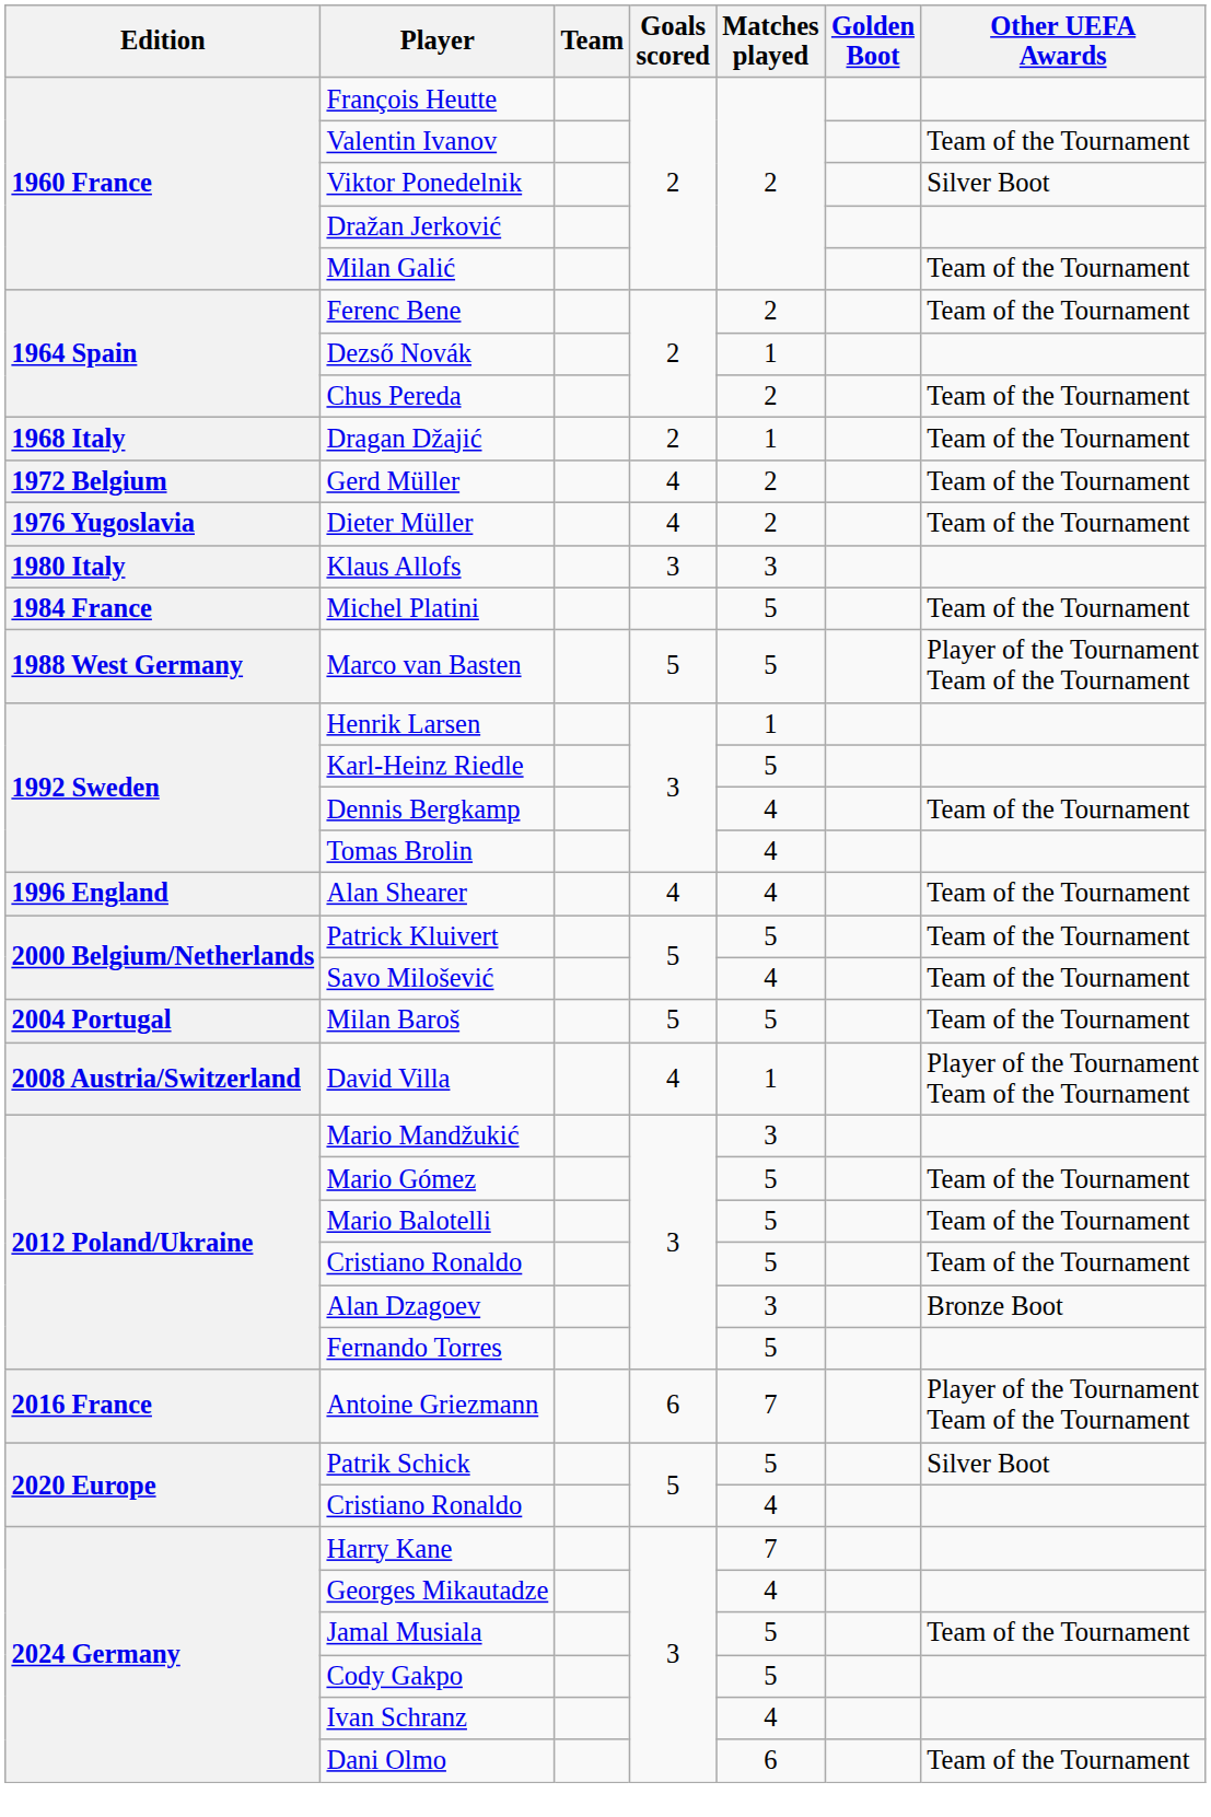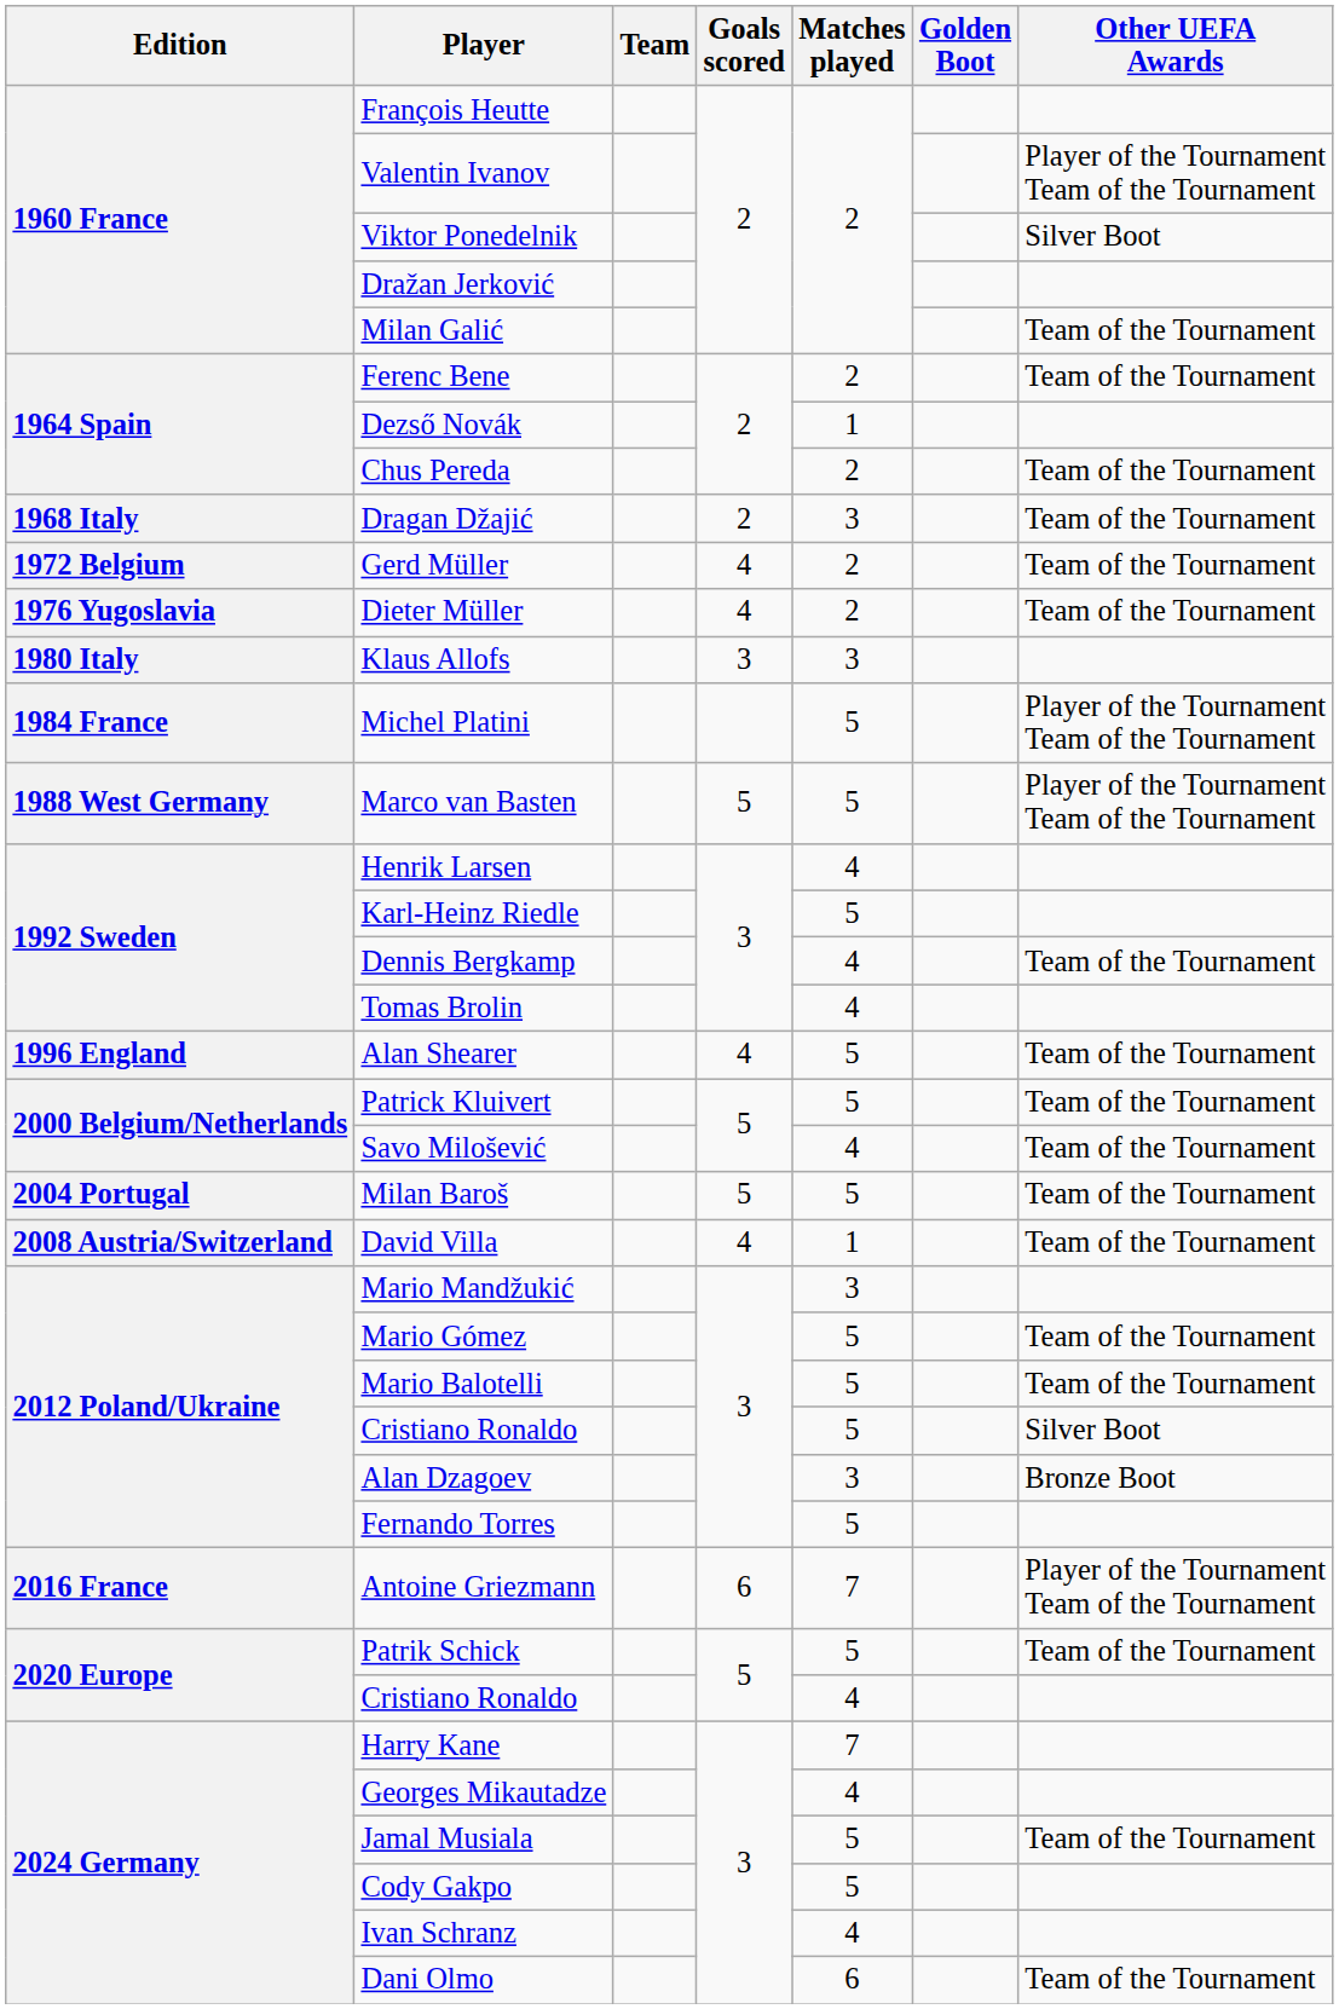Valentin Ivanov | Other UEFA Awards: Team of the Tournament -> Player of the Tournament Team of the Tournament
Dragan Džajić | Matches played: 1 -> 3
Michel Platini | Other UEFA Awards: Team of the Tournament -> Player of the Tournament Team of the Tournament
Henrik Larsen | Matches played: 1 -> 4
Alan Shearer | Matches played: 4 -> 5
David Villa | Other UEFA Awards: Player of the Tournament Team of the Tournament -> Team of the Tournament
2012 Poland/Ukraine / Cristiano Ronaldo | Other UEFA Awards: Team of the Tournament -> Silver Boot
Patrik Schick | Other UEFA Awards: Silver Boot -> Team of the Tournament
